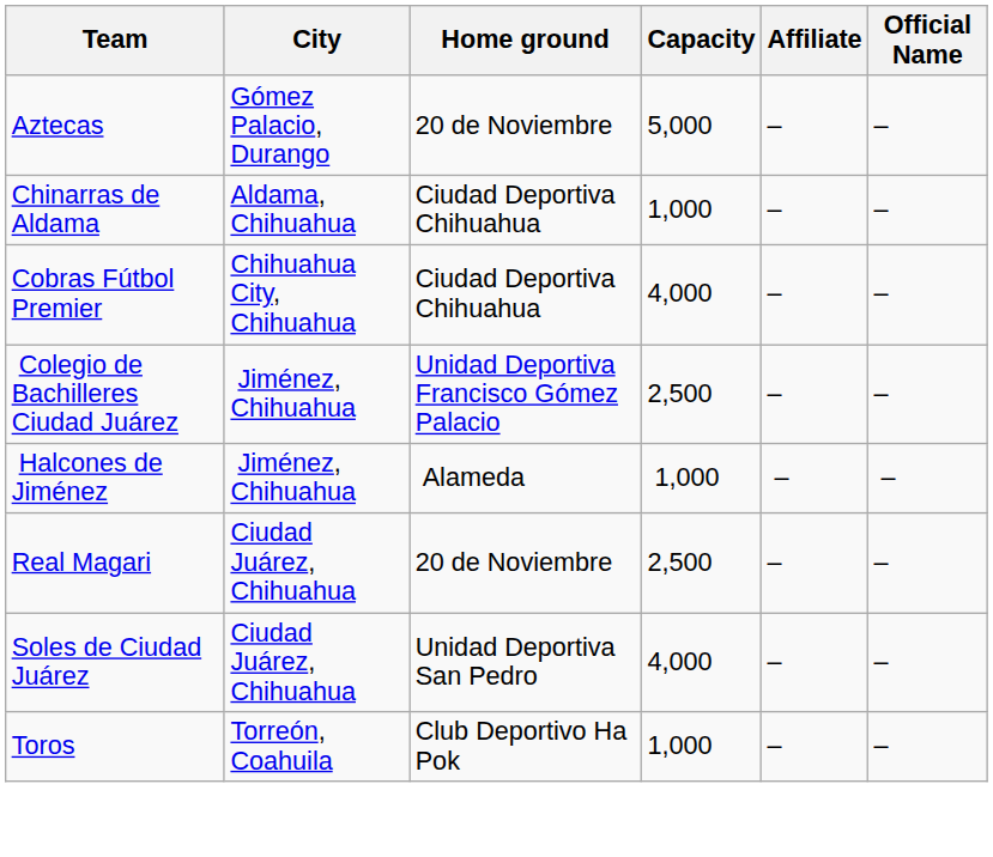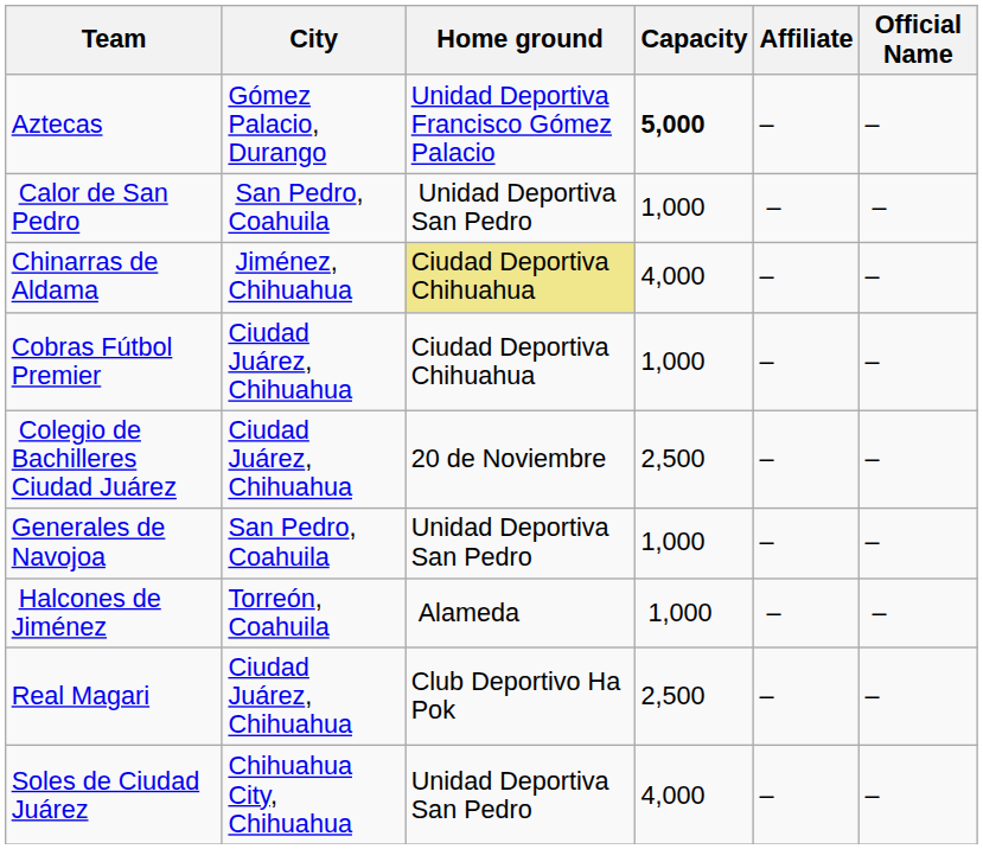Aztecas | Home ground: 20 de Noviembre -> Unidad Deportiva Francisco Gómez Palacio
Aztecas | Capacity: normal -> bold
+ row: Calor de San Pedro | San Pedro, Coahuila | Unidad Deportiva San Pedro | 1,000 | – | –
Chinarras de Aldama | City: Aldama, Chihuahua -> Jiménez, Chihuahua
Chinarras de Aldama | Home ground: no background -> khaki background
Chinarras de Aldama | Capacity: 1,000 -> 4,000
Cobras Fútbol Premier | City: Chihuahua City, Chihuahua -> Ciudad Juárez, Chihuahua
Cobras Fútbol Premier | Capacity: 4,000 -> 1,000
Colegio de Bachilleres Ciudad Juárez | City: Jiménez, Chihuahua -> Ciudad Juárez, Chihuahua
Colegio de Bachilleres Ciudad Juárez | Home ground: Unidad Deportiva Francisco Gómez Palacio -> 20 de Noviembre
+ row: Generales de Navojoa | San Pedro, Coahuila | Unidad Deportiva San Pedro | 1,000 | – | –
Halcones de Jiménez | City: Jiménez, Chihuahua -> Torreón, Coahuila
Real Magari | Home ground: 20 de Noviembre -> Club Deportivo Ha Pok
Soles de Ciudad Juárez | City: Ciudad Juárez, Chihuahua -> Chihuahua City, Chihuahua
- row: Toros | Torreón, Coahuila | Club Deportivo Ha Pok | 1,000 | – | –
